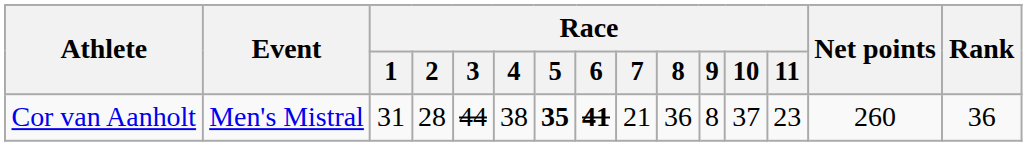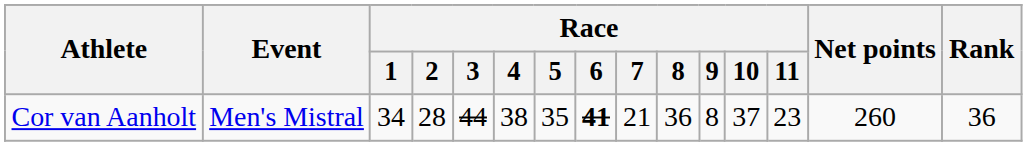Cor van Aanholt | Race / 1: 31 -> 34
Cor van Aanholt | Race / 5: bold -> normal
